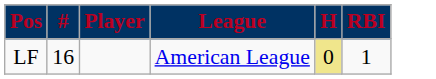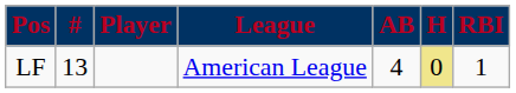+ column: AB | 4
LF | #: 16 -> 13
